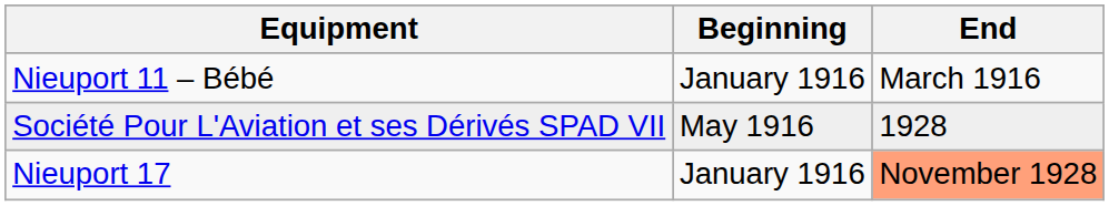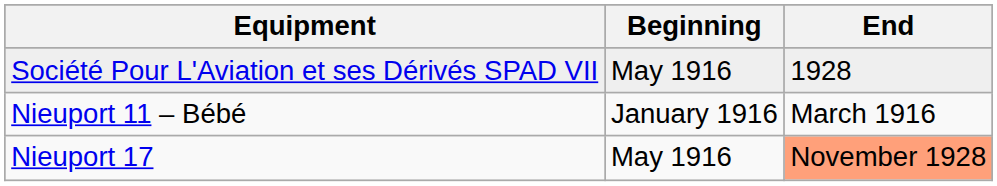rows swapped: Nieuport 11 – Bébé <-> Société Pour L'Aviation et ses Dérivés SPAD VII
Nieuport 17 | Beginning: January 1916 -> May 1916
